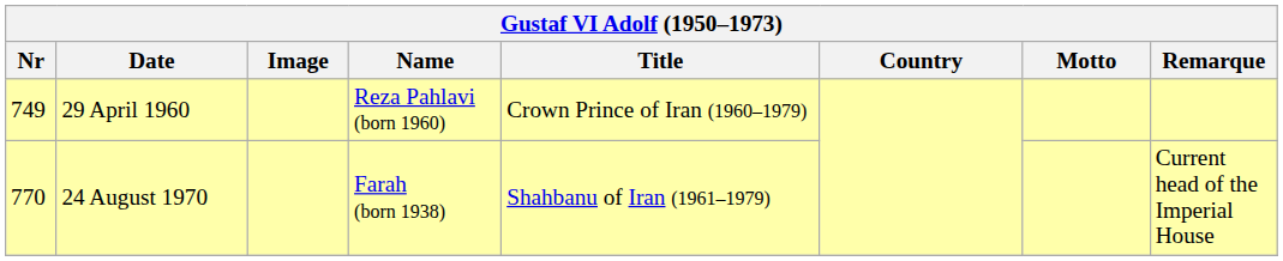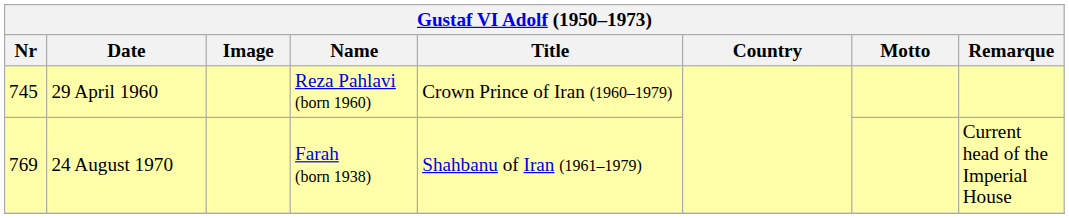29 April 1960 | Nr: 749 -> 745
24 August 1970 | Nr: 770 -> 769
